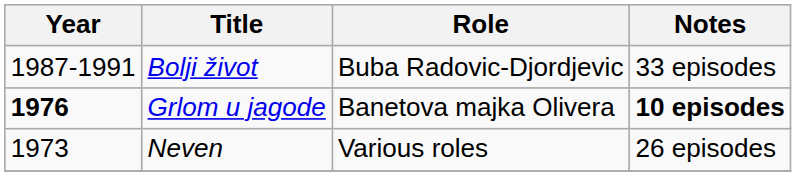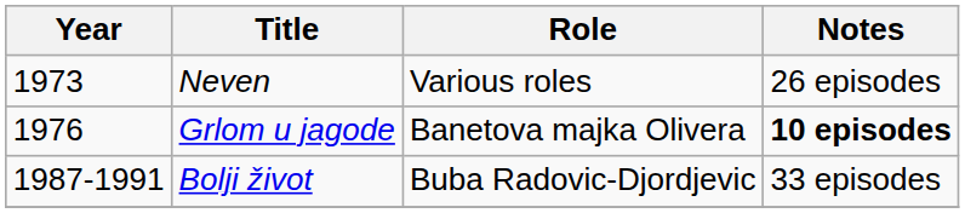rows swapped: Neven <-> Bolji život
Grlom u jagode | Year: bold -> normal
